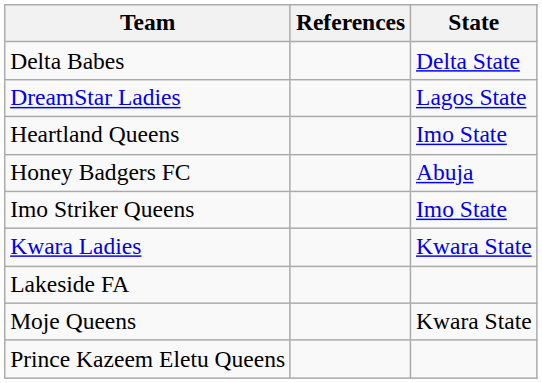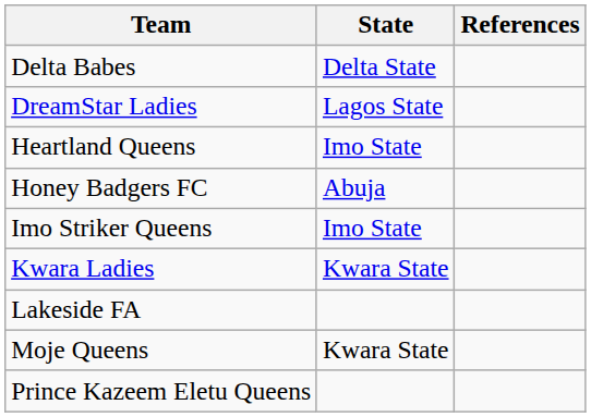columns swapped: State <-> References
